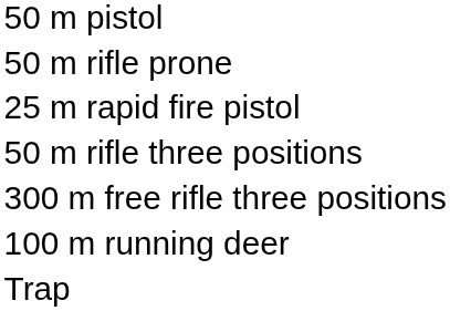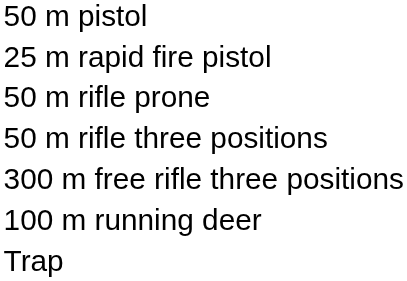rows swapped: 25 m rapid fire pistol <-> 50 m rifle prone
